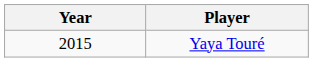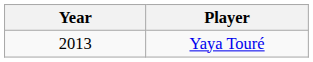Yaya Touré | Year: 2015 -> 2013
